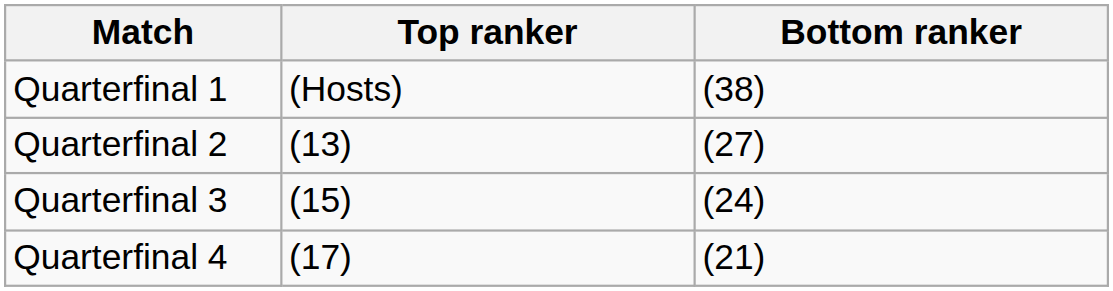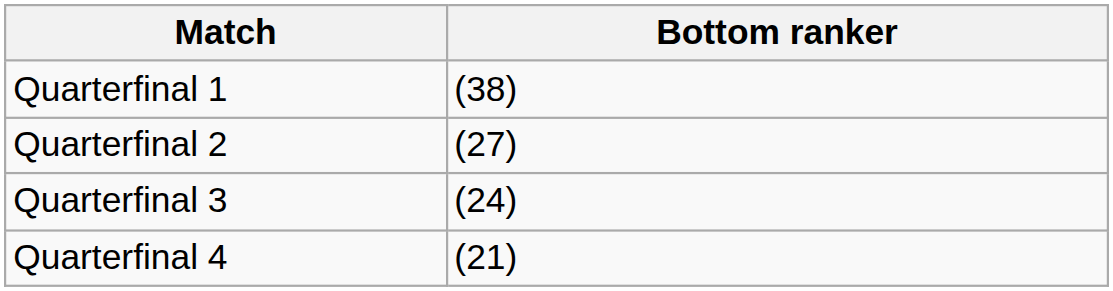- column: Top ranker | (Hosts) | (13) | (15) | (17)
